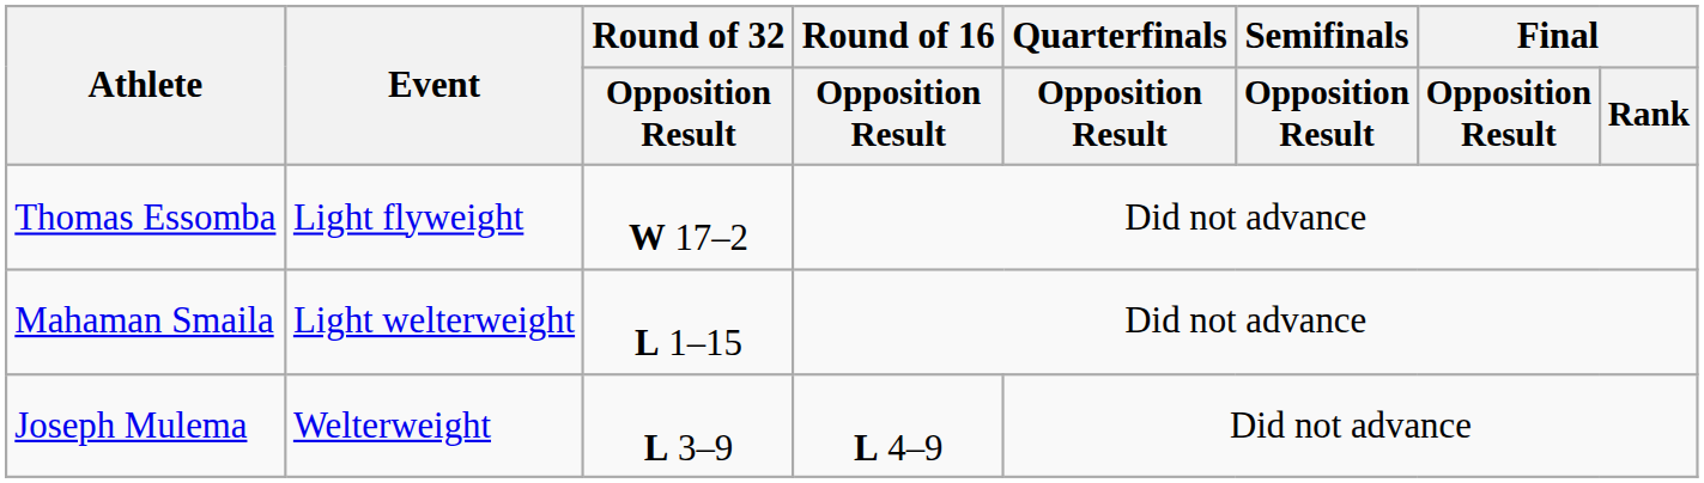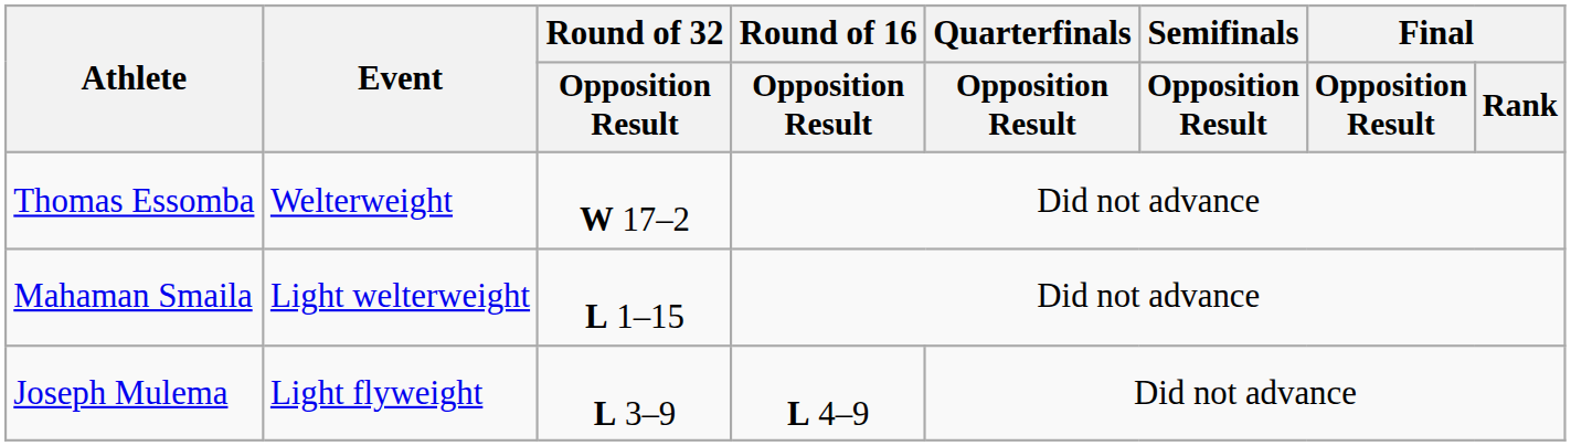Thomas Essomba | Event: Light flyweight -> Welterweight
Joseph Mulema | Event: Welterweight -> Light flyweight
